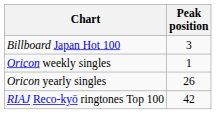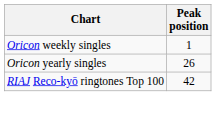- row: Billboard Japan Hot 100 | 3
